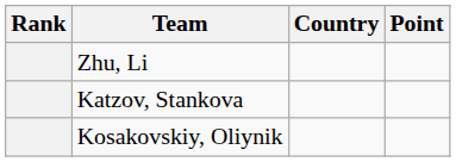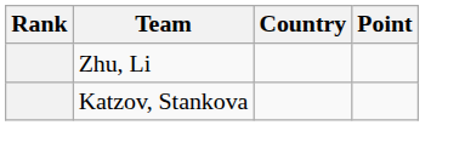- row: Kosakovskiy, Oliynik
